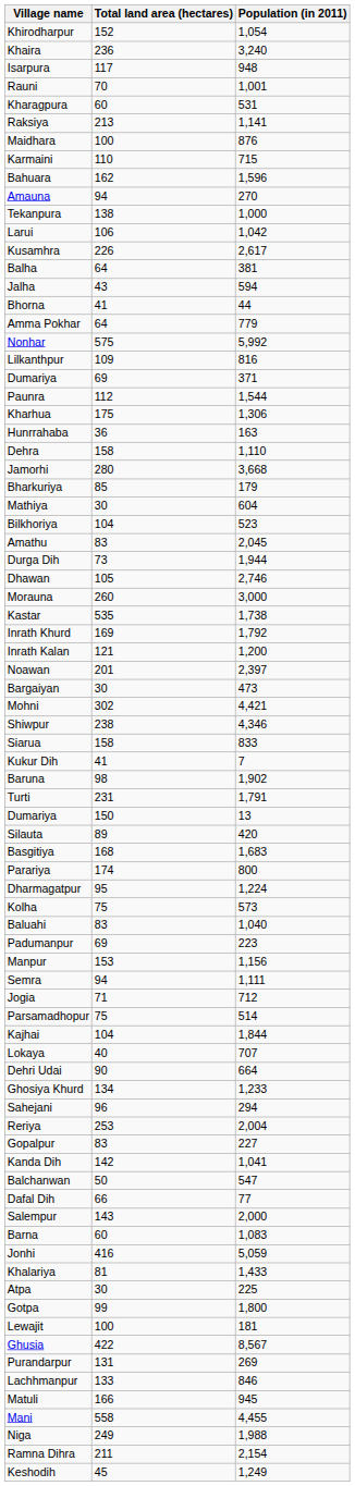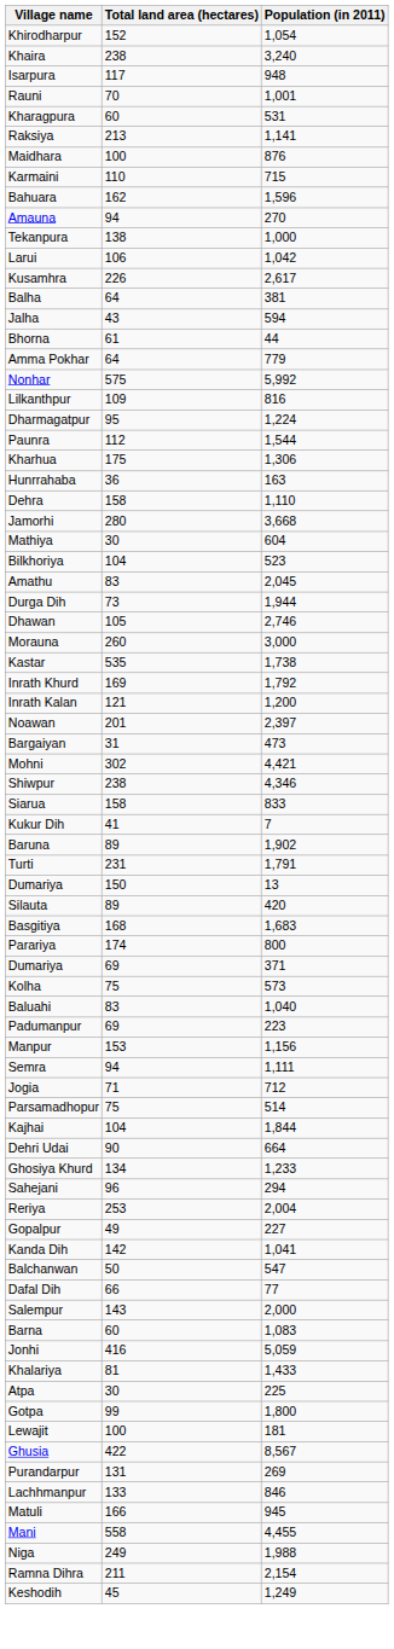Khaira | Total land area (hectares): 236 -> 238
Bhorna | Total land area (hectares): 41 -> 61
rows swapped: Dharmagatpur <-> Dumariya / 371
- row: Bharkuriya | 85 | 179
Bargaiyan | Total land area (hectares): 30 -> 31
Baruna | Total land area (hectares): 98 -> 89
- row: Lokaya | 40 | 707
Gopalpur | Total land area (hectares): 83 -> 49
